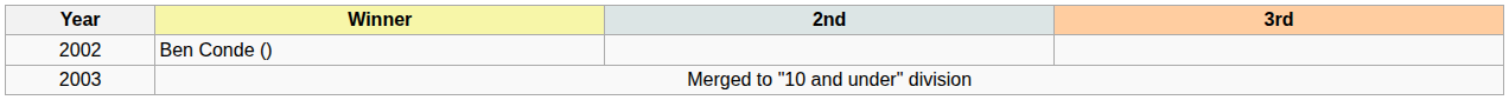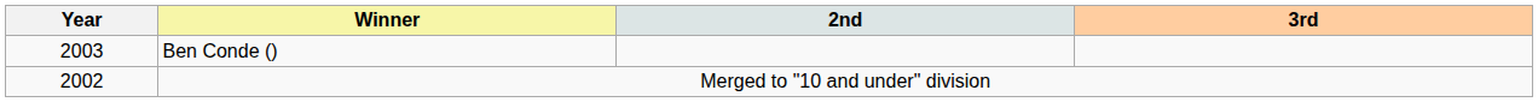Ben Conde () | Year: 2002 -> 2003
Merged to "10 and under" division | Year: 2003 -> 2002
